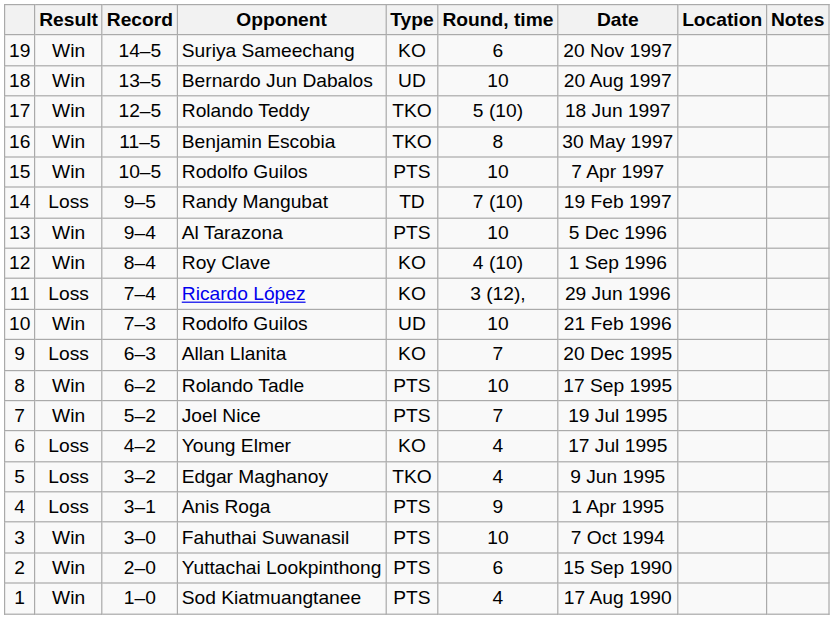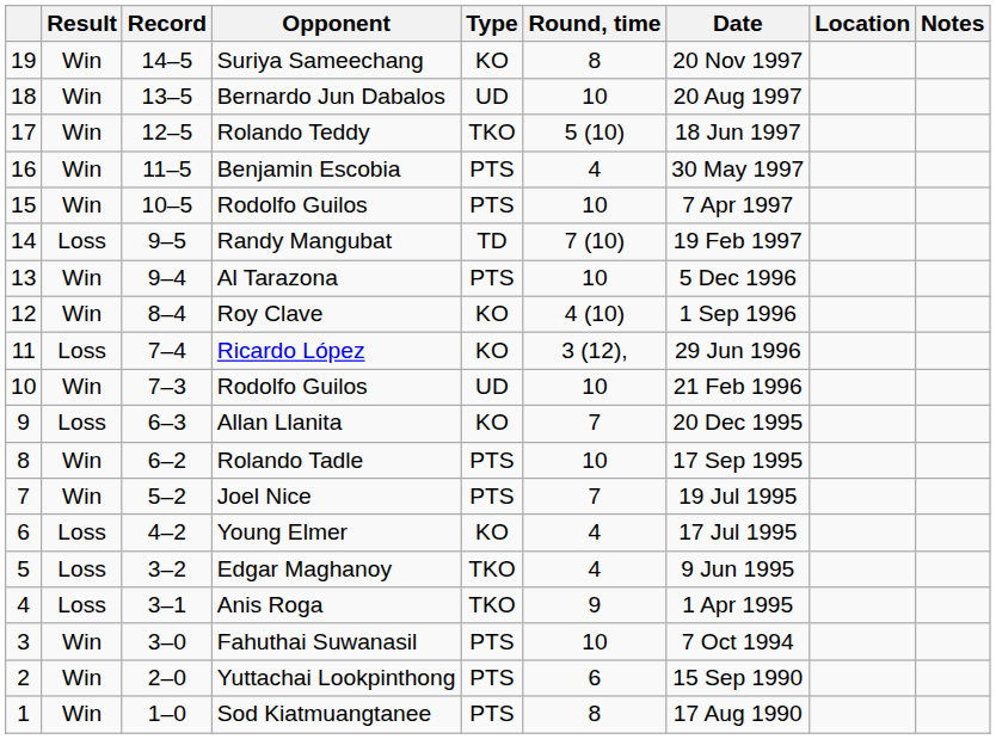Suriya Sameechang | Round, time: 6 -> 8
Benjamin Escobia | Type: TKO -> PTS
Benjamin Escobia | Round, time: 8 -> 4
Anis Roga | Type: PTS -> TKO
Sod Kiatmuangtanee | Round, time: 4 -> 8
